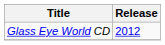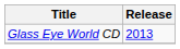Glass Eye World CD | Release: 2012 -> 2013
